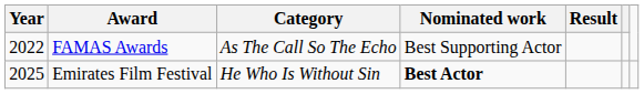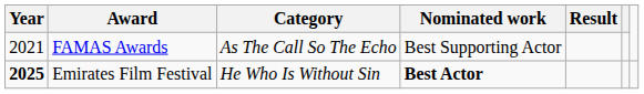FAMAS Awards | Year: 2022 -> 2021
Emirates Film Festival | Year: normal -> bold
